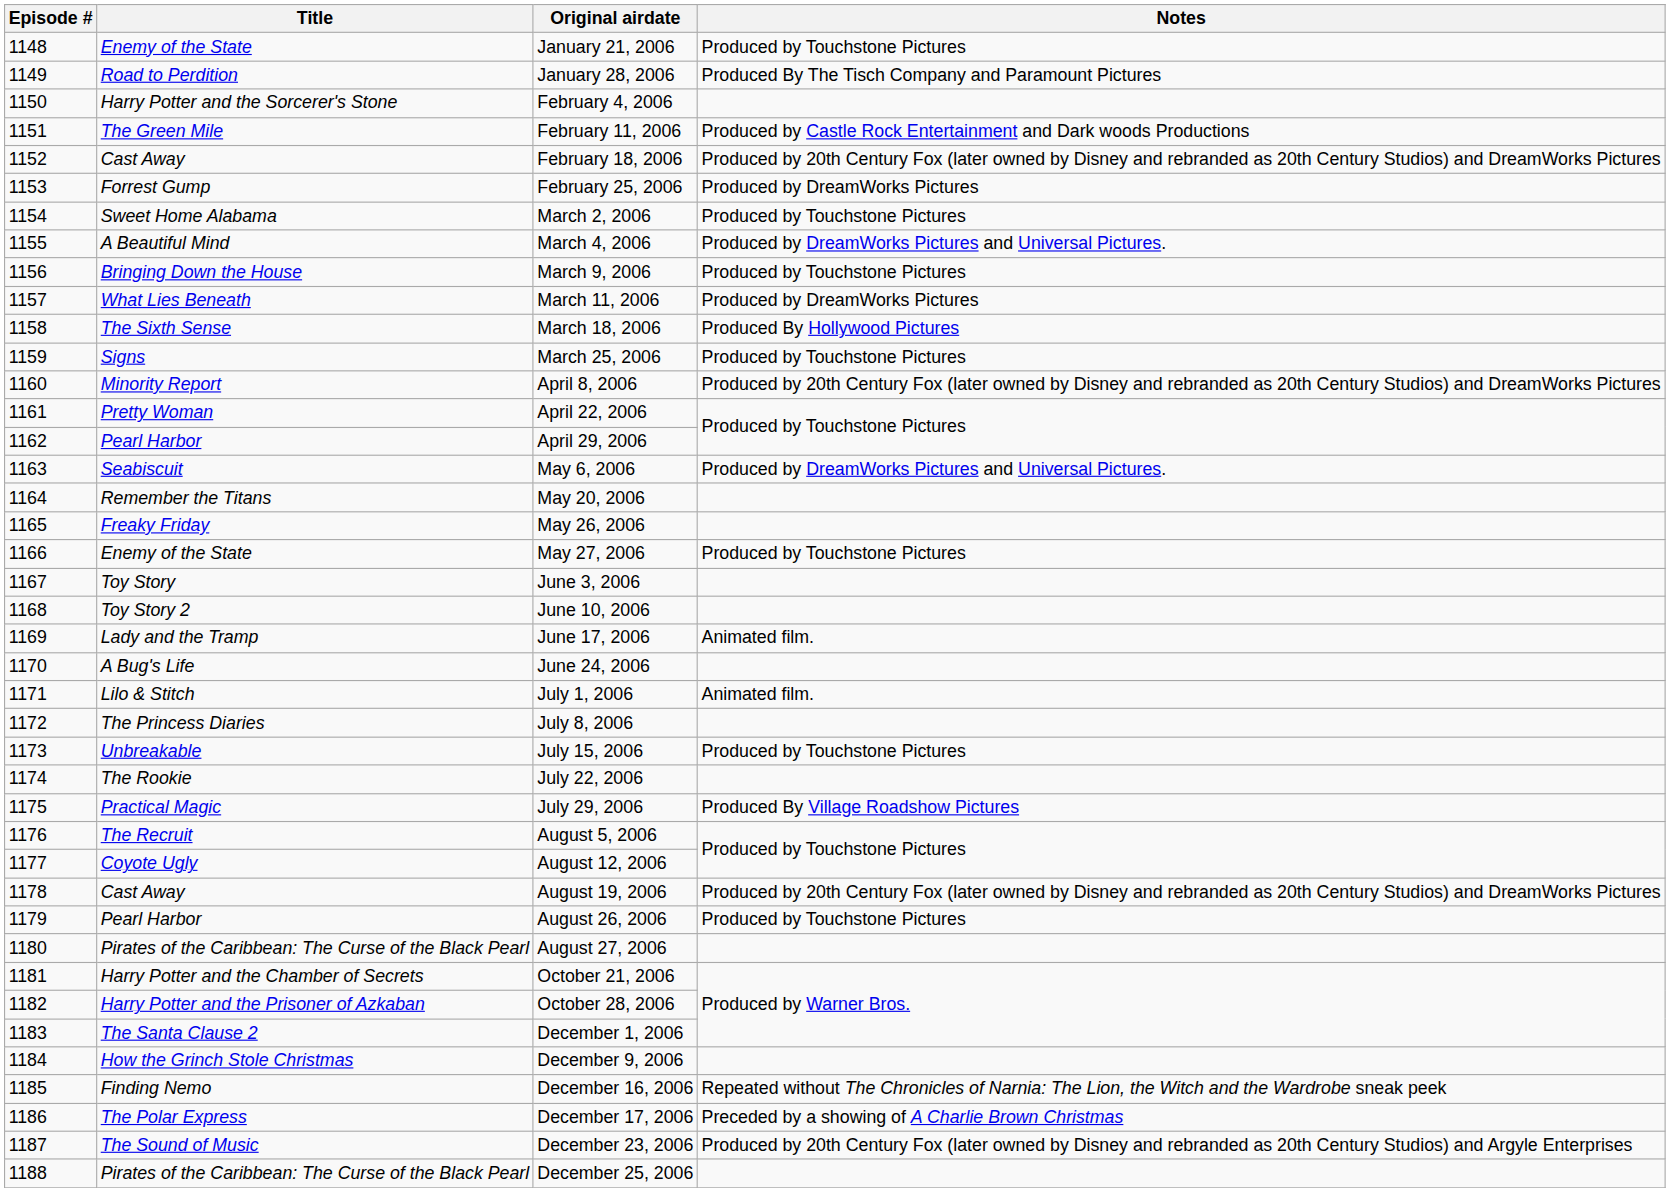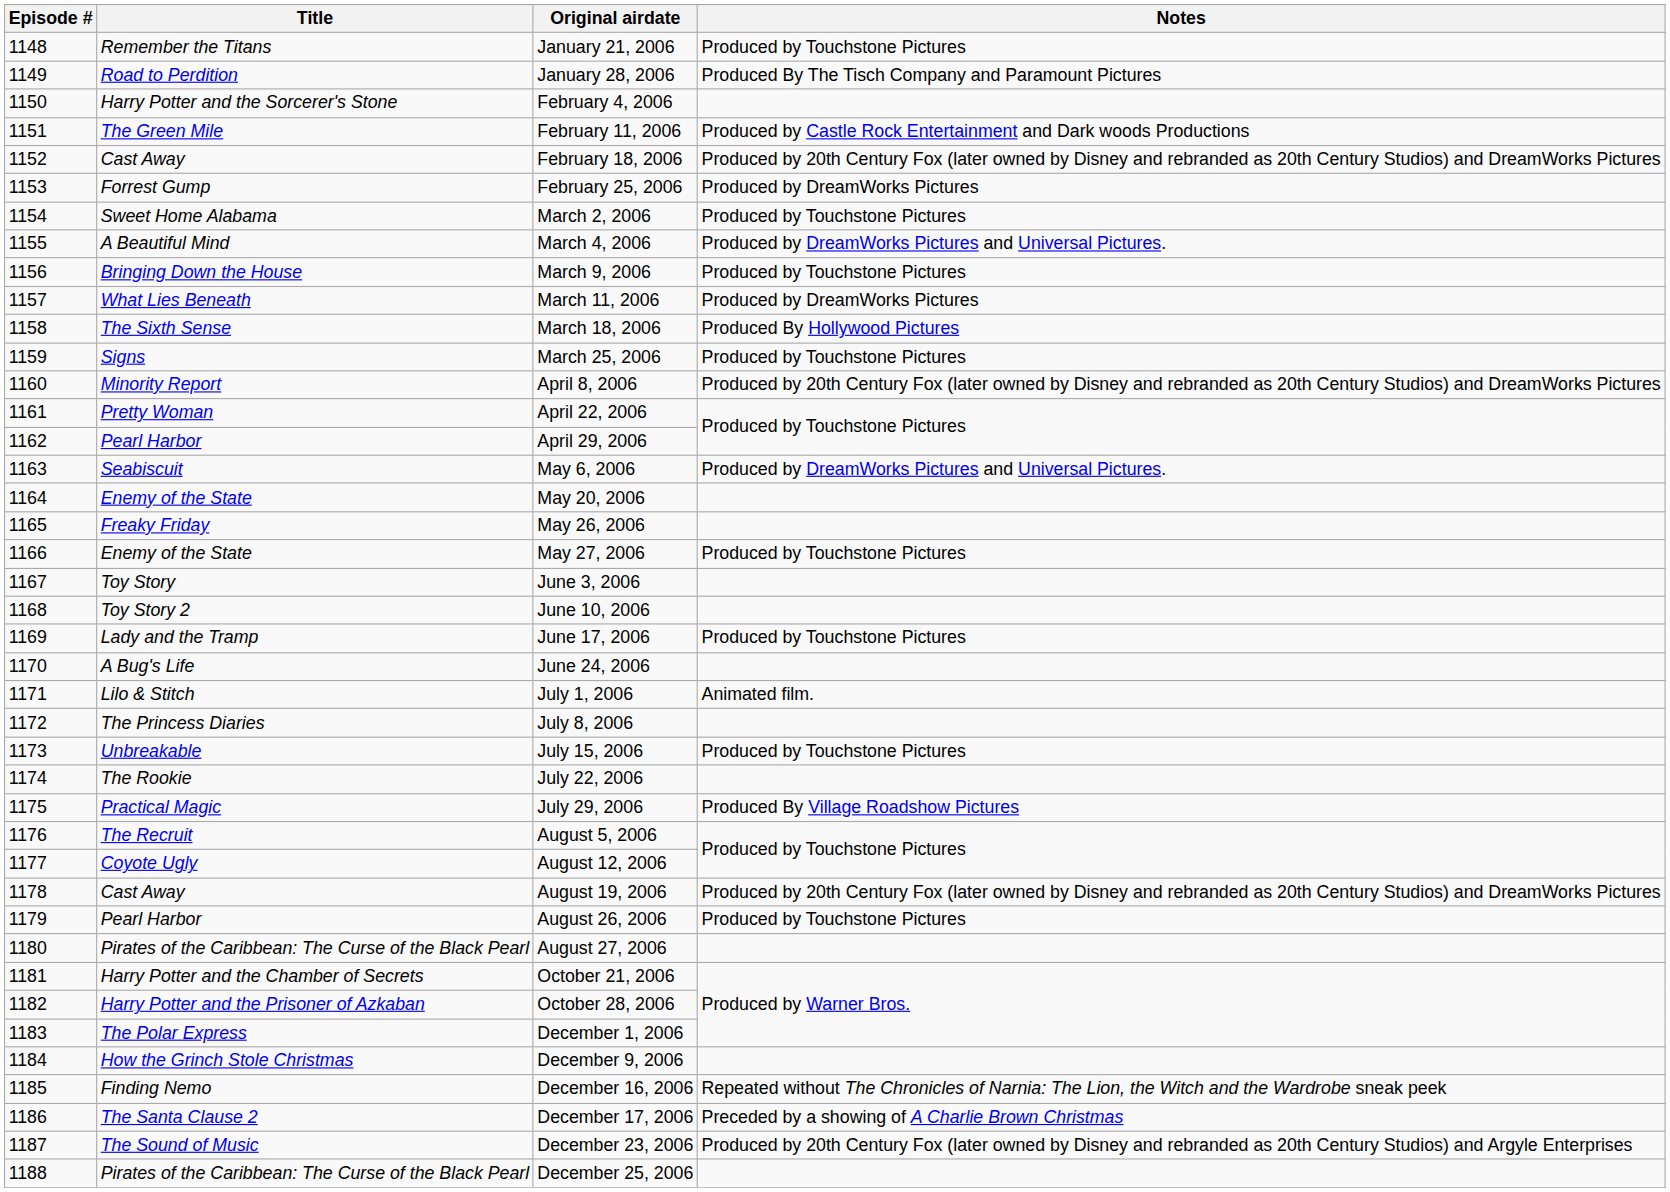January 21, 2006 | Title: Enemy of the State -> Remember the Titans
May 20, 2006 | Title: Remember the Titans -> Enemy of the State
June 17, 2006 | Notes: Animated film. -> Produced by Touchstone Pictures
December 1, 2006 | Title: The Santa Clause 2 -> The Polar Express
December 17, 2006 | Title: The Polar Express -> The Santa Clause 2
